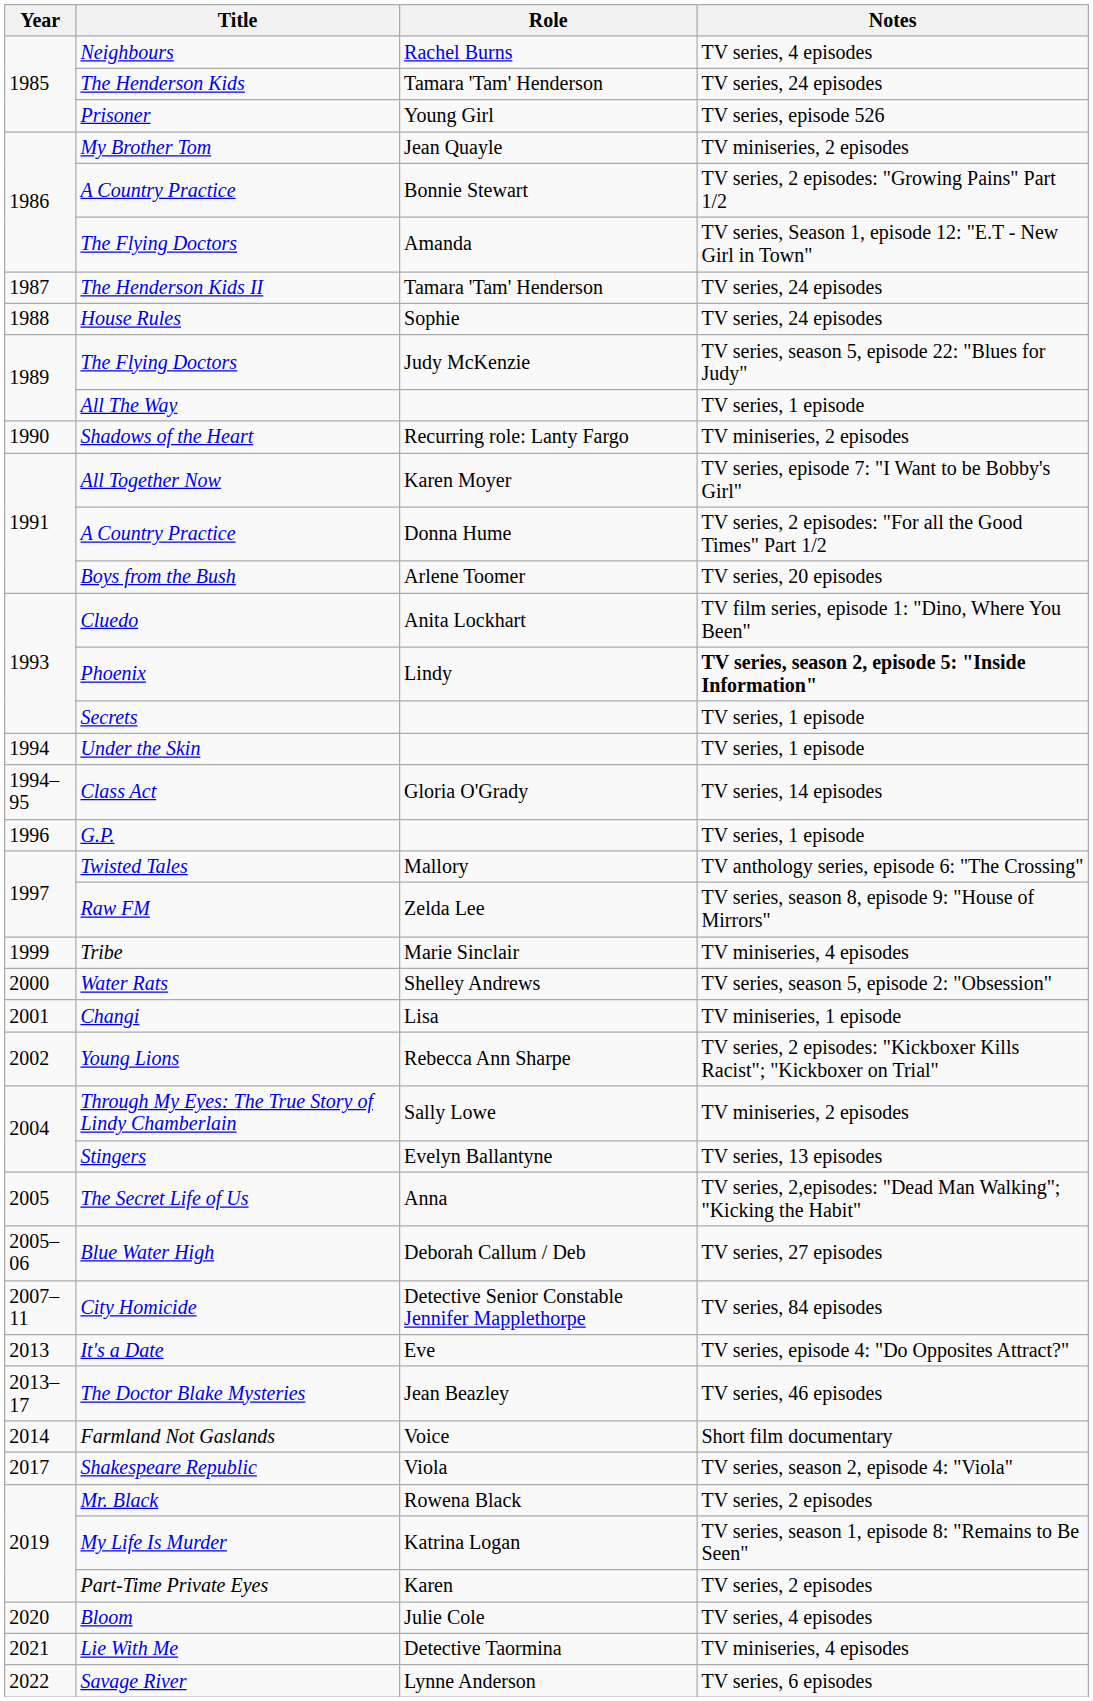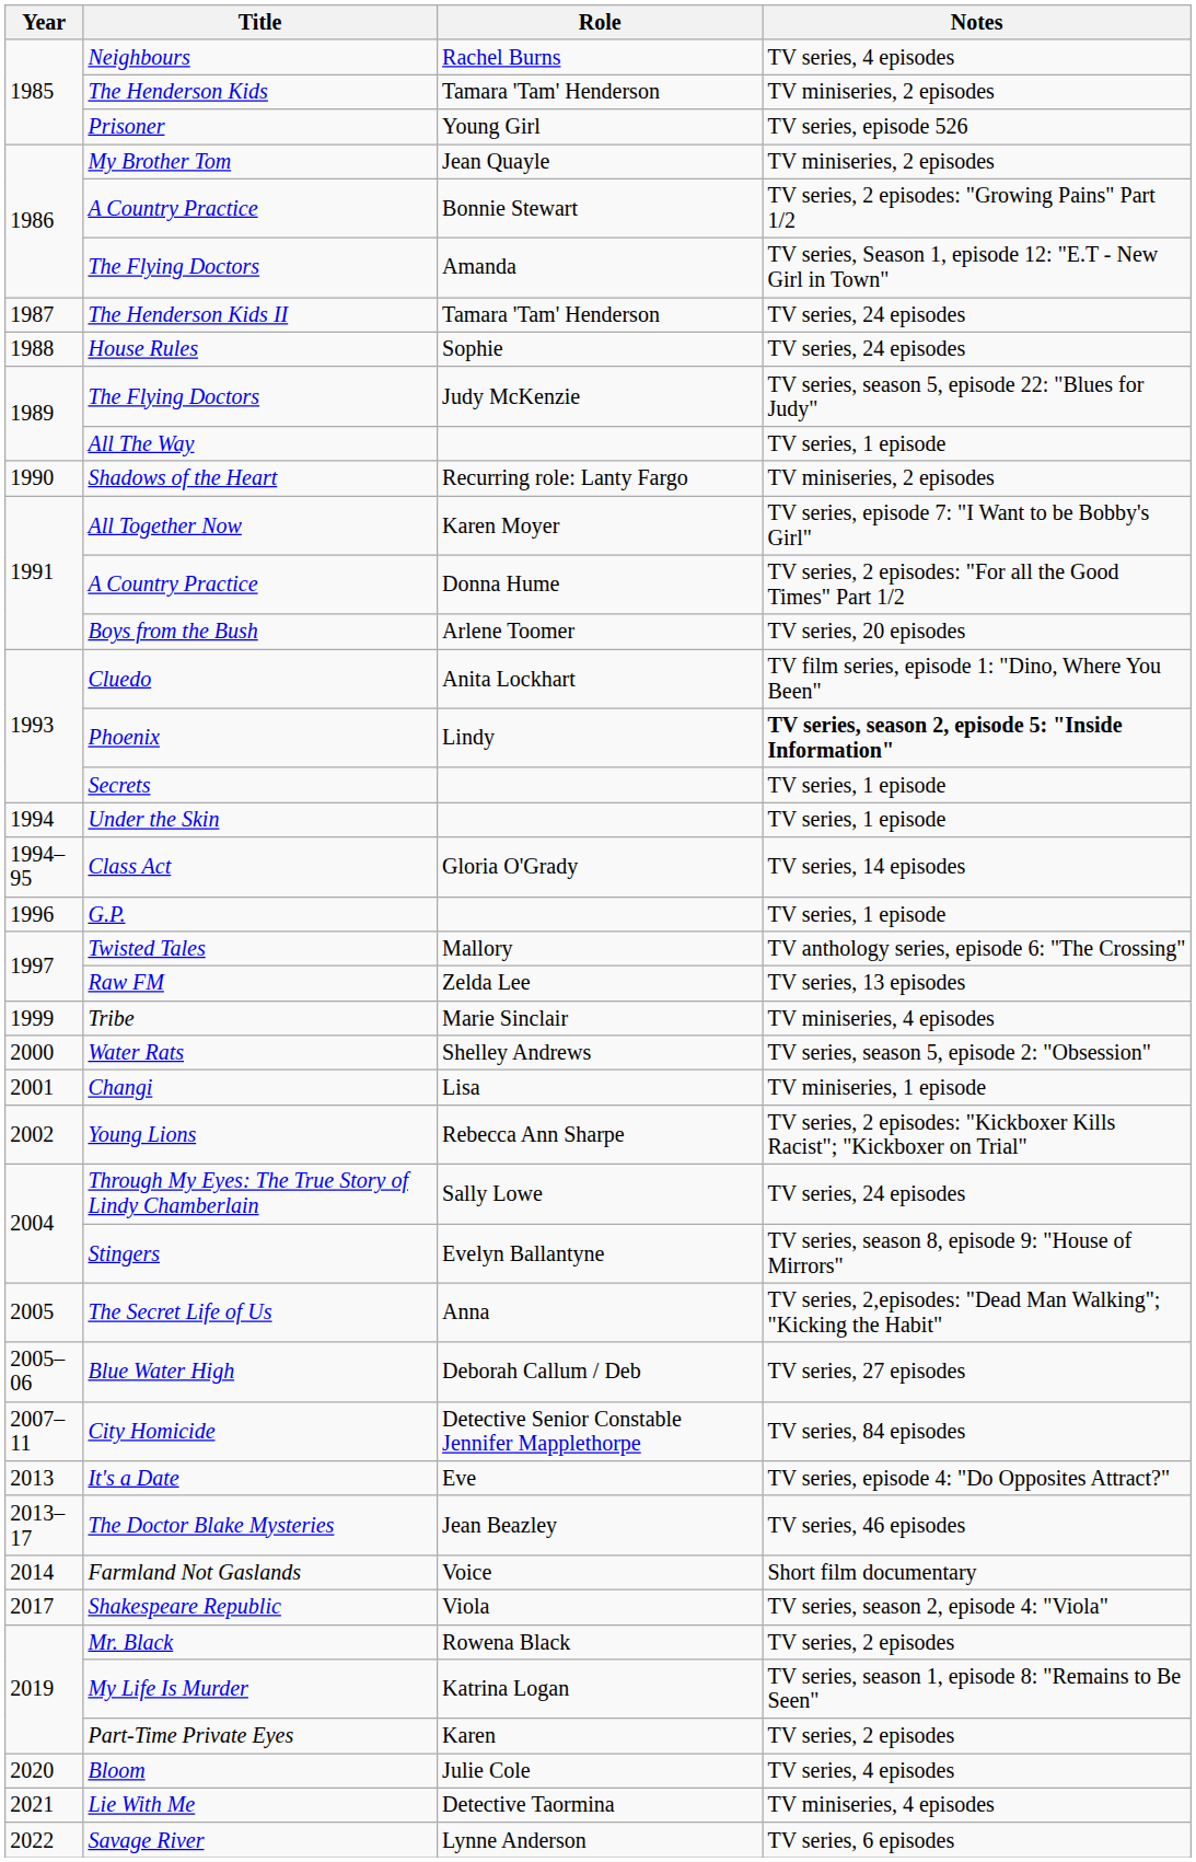The Henderson Kids | Notes: TV series, 24 episodes -> TV miniseries, 2 episodes
Raw FM | Notes: TV series, season 8, episode 9: "House of Mirrors" -> TV series, 13 episodes
Through My Eyes: The True Story of Lindy Chamberlain | Notes: TV miniseries, 2 episodes -> TV series, 24 episodes
Stingers | Notes: TV series, 13 episodes -> TV series, season 8, episode 9: "House of Mirrors"
